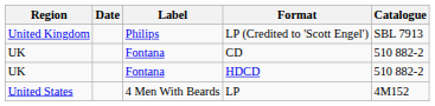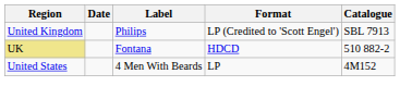- row: UK | Fontana | CD | 510 882-2
HDCD | Region: no background -> khaki background
